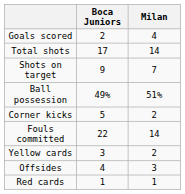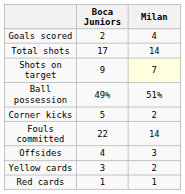Shots on target | Milan: no background -> lightyellow background
rows swapped: Offsides <-> Yellow cards
